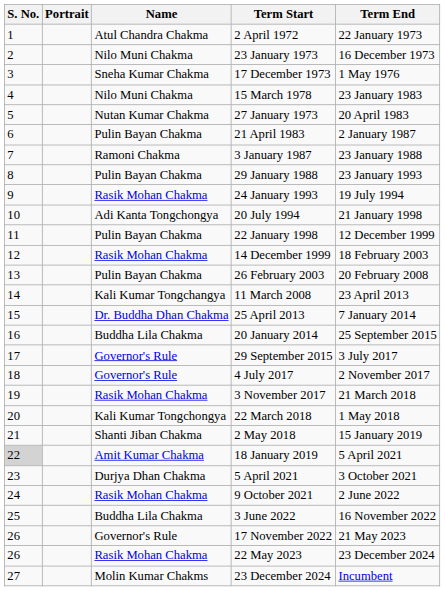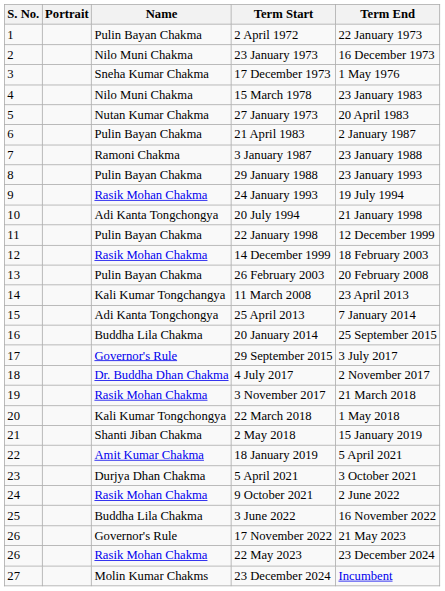2 April 1972 | Name: Atul Chandra Chakma -> Pulin Bayan Chakma
25 April 2013 | Name: Dr. Buddha Dhan Chakma -> Adi Kanta Tongchongya
4 July 2017 | Name: Governor's Rule -> Dr. Buddha Dhan Chakma
18 January 2019 | S. No.: lightgrey background -> no background
